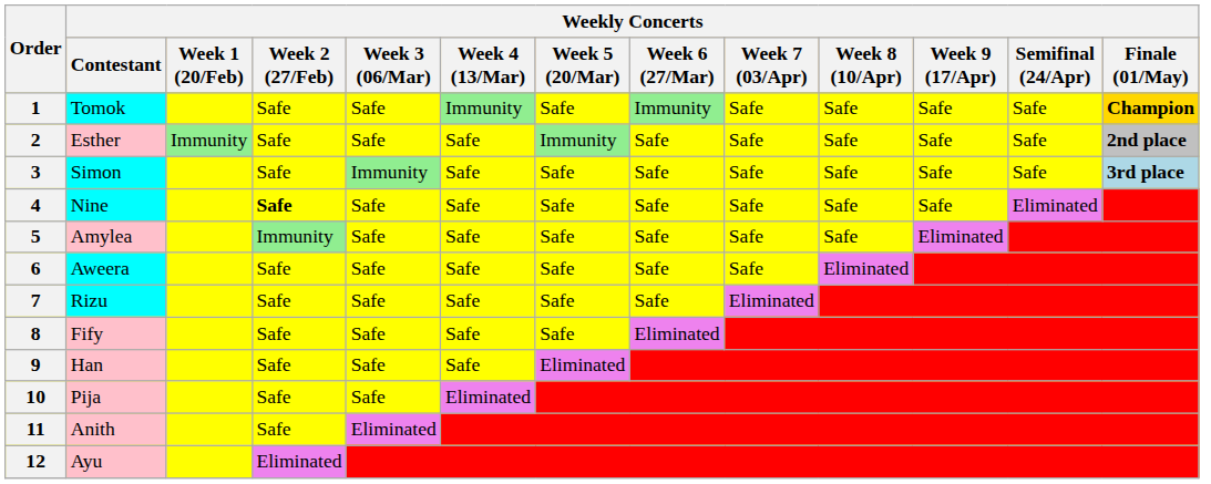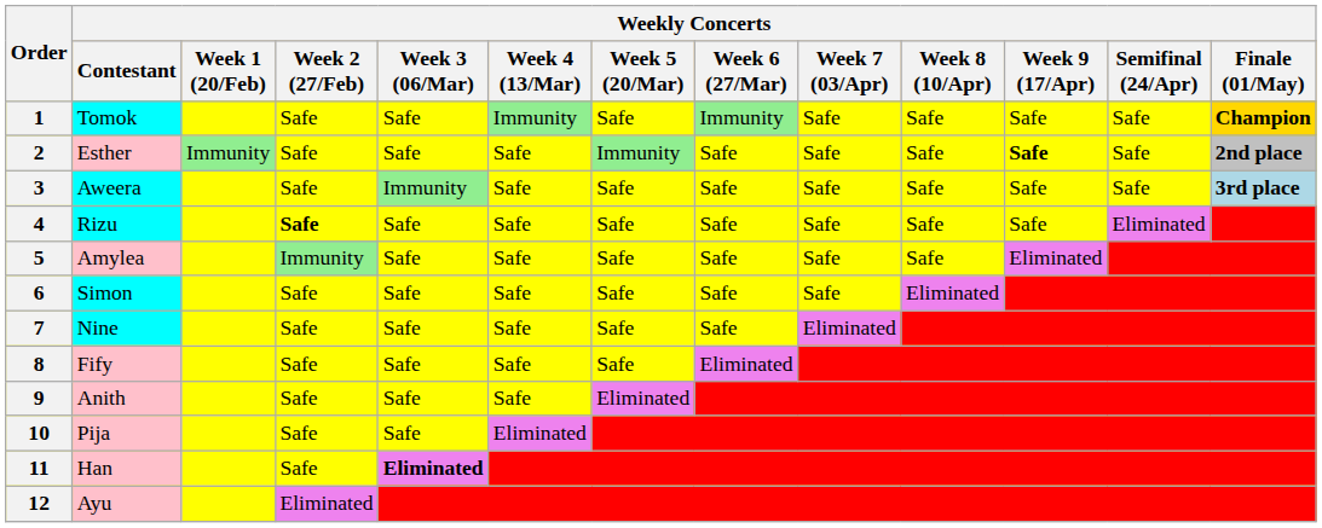2 | Weekly Concerts / Week 9 (17/Apr): normal -> bold
3 | Weekly Concerts / Contestant: Simon -> Aweera
4 | Weekly Concerts / Contestant: Nine -> Rizu
6 | Weekly Concerts / Contestant: Aweera -> Simon
7 | Weekly Concerts / Contestant: Rizu -> Nine
9 | Weekly Concerts / Contestant: Han -> Anith
11 | Weekly Concerts / Contestant: Anith -> Han
11 | Weekly Concerts / Week 3 (06/Mar): normal -> bold
